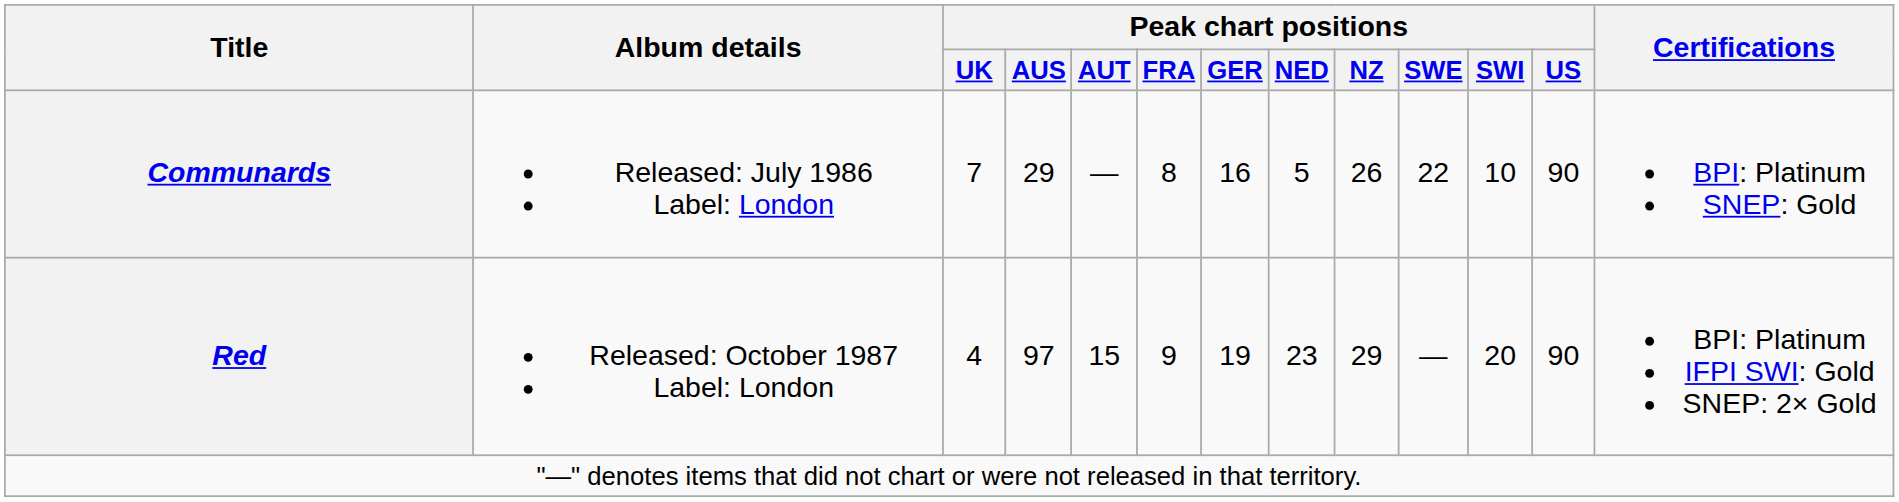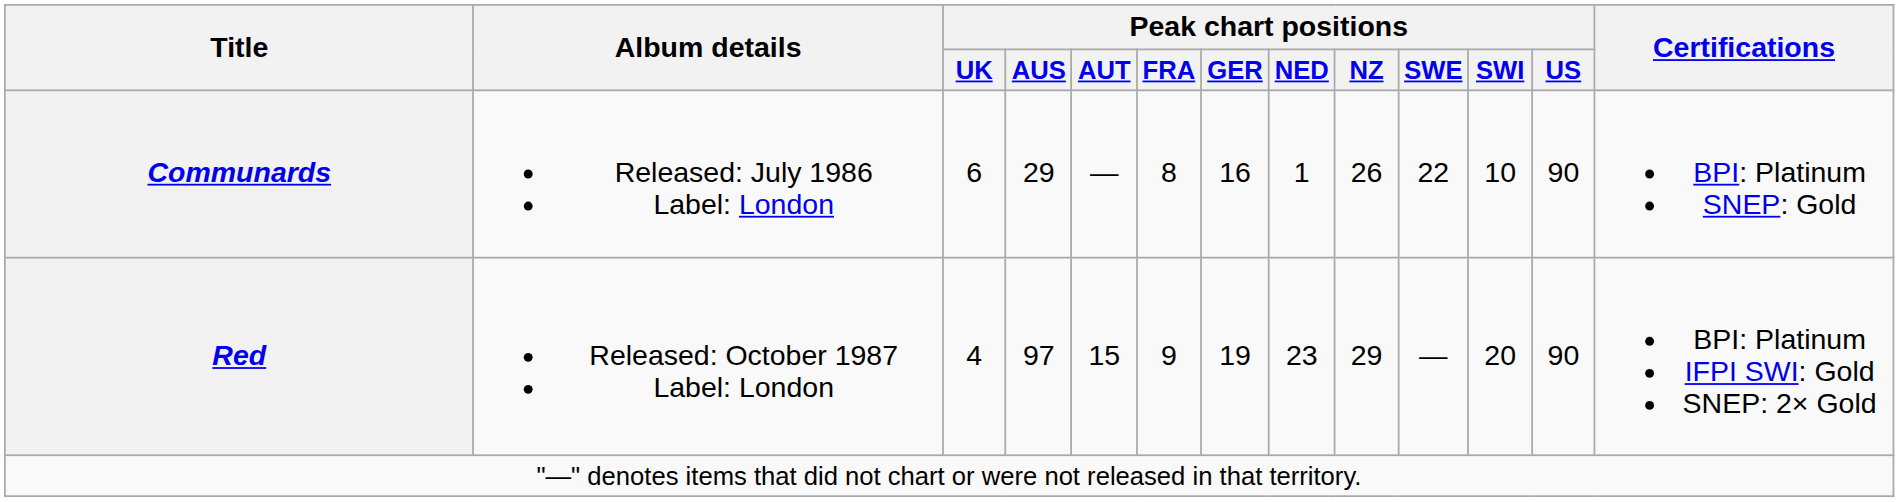Communards | Peak chart positions / UK: 7 -> 6
Communards | Peak chart positions / NED: 5 -> 1
